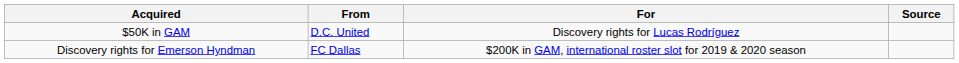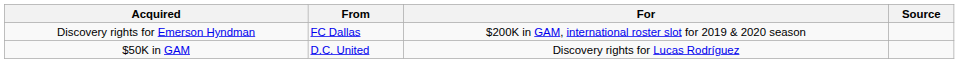rows swapped: $50K in GAM <-> Discovery rights for Emerson Hyndman
